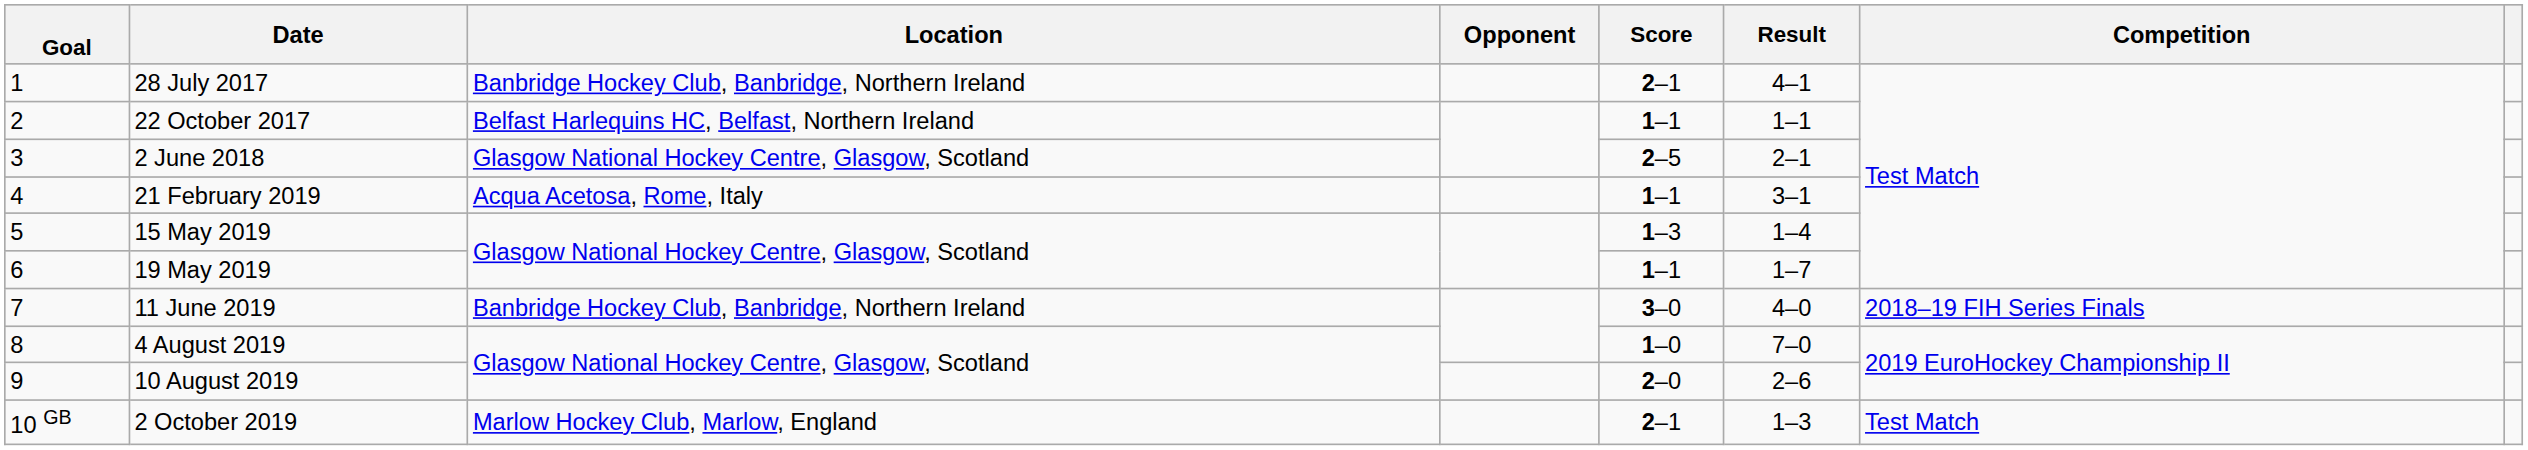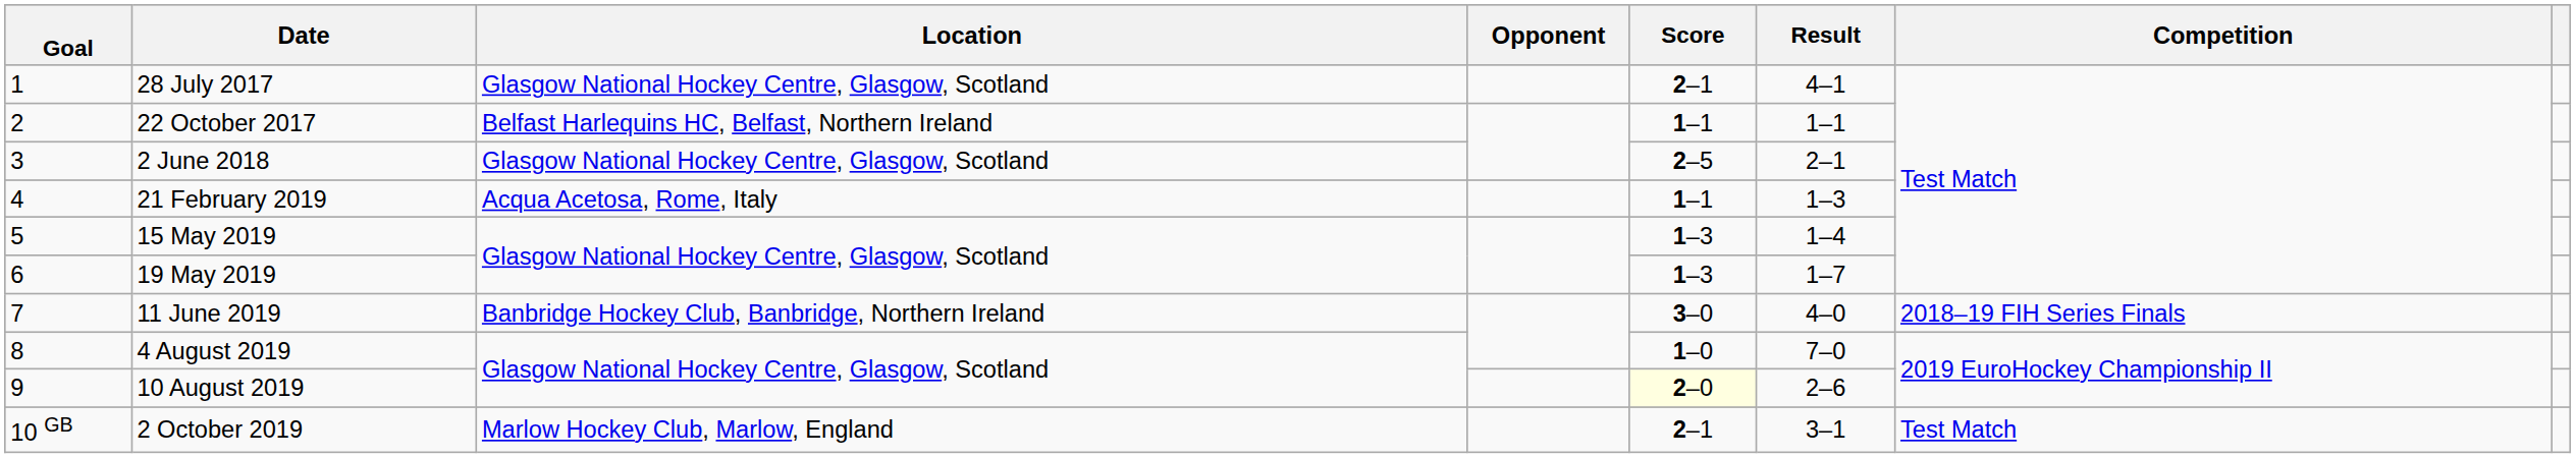28 July 2017 | Location: Banbridge Hockey Club, Banbridge, Northern Ireland -> Glasgow National Hockey Centre, Glasgow, Scotland
21 February 2019 | Result: 3–1 -> 1–3
19 May 2019 | Score: 1–1 -> 1–3
10 August 2019 | Score: no background -> lightyellow background
2 October 2019 | Result: 1–3 -> 3–1
